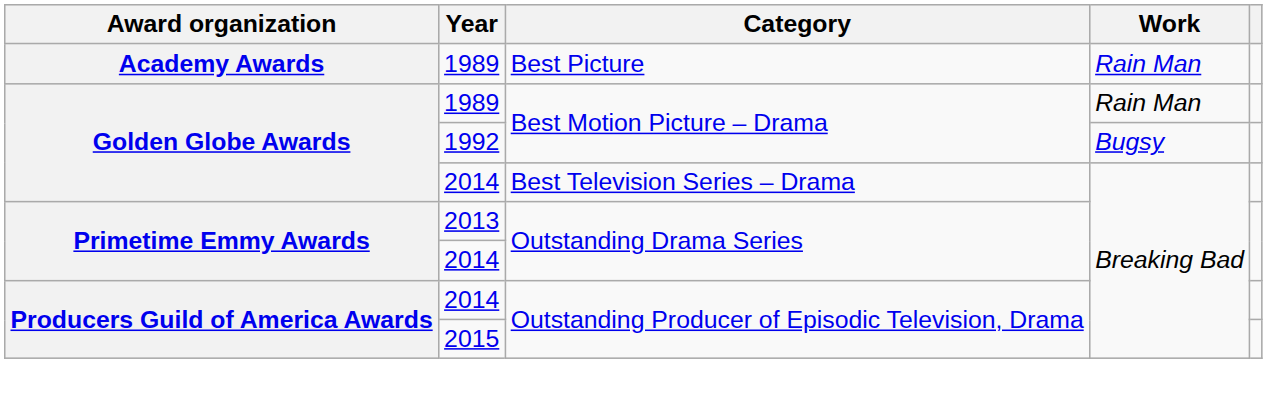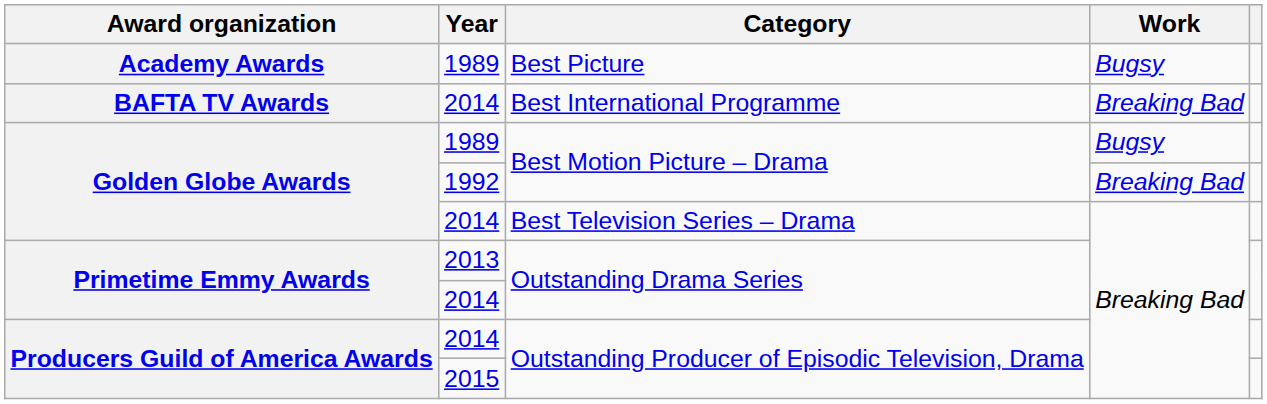Best Picture | Work: Rain Man -> Bugsy
+ row: BAFTA TV Awards | 2014 | Best International Programme | Breaking Bad
1989 / Best Motion Picture – Drama | Work: Rain Man -> Bugsy
1992 / Best Motion Picture – Drama | Work: Bugsy -> Breaking Bad
